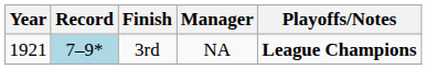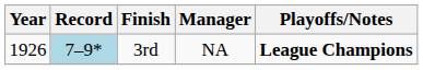3rd | Year: 1921 -> 1926
